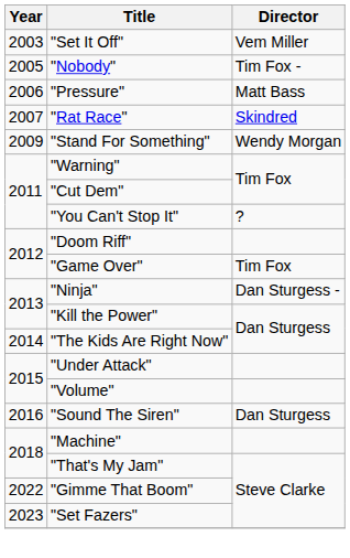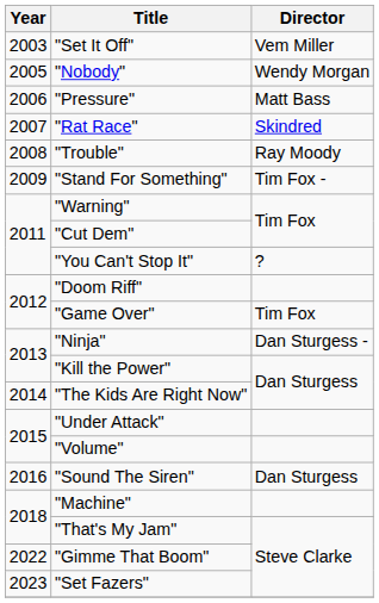"Nobody" | Director: Tim Fox - -> Wendy Morgan
+ row: 2008 | "Trouble" | Ray Moody
"Stand For Something" | Director: Wendy Morgan -> Tim Fox -
